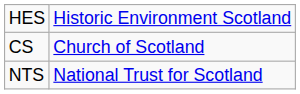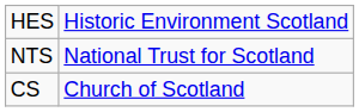rows swapped: NTS <-> CS
